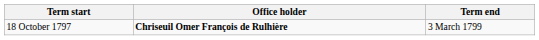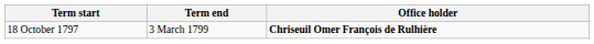columns swapped: Term end <-> Office holder
